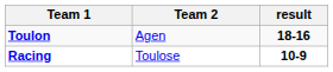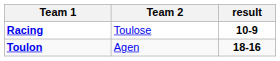rows swapped: Toulon <-> Racing
